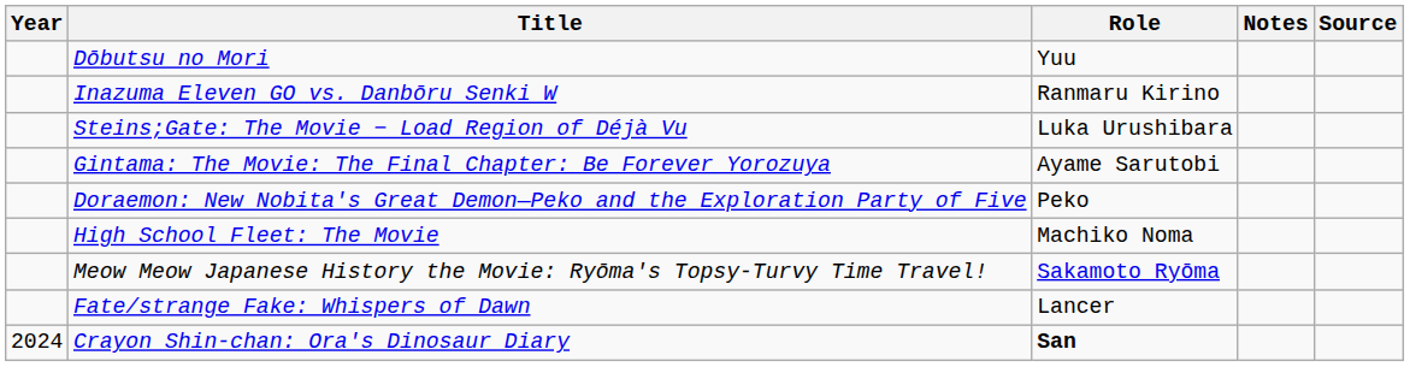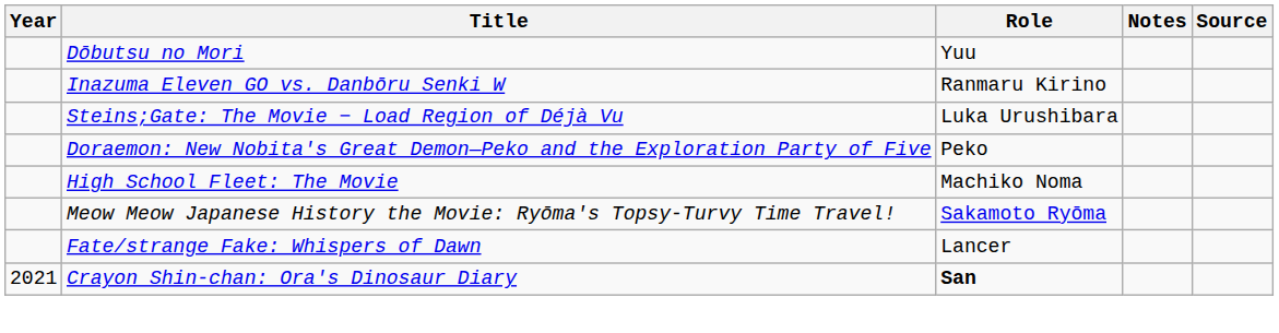- row: Gintama: The Movie: The Final Chapter: Be Forever Yorozuya | Ayame Sarutobi
Crayon Shin-chan: Ora's Dinosaur Diary | Year: 2024 -> 2021
